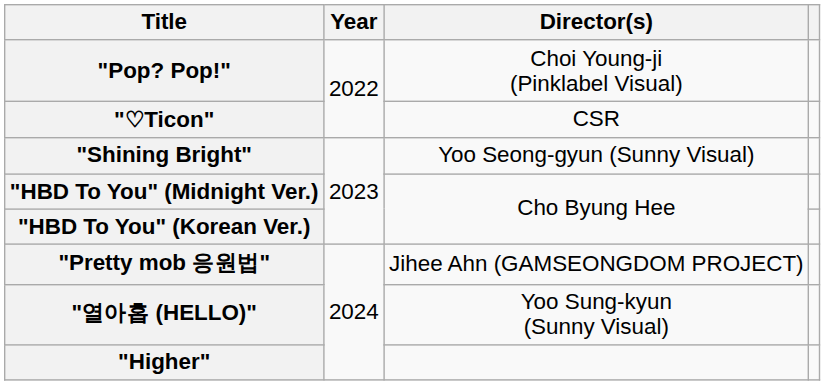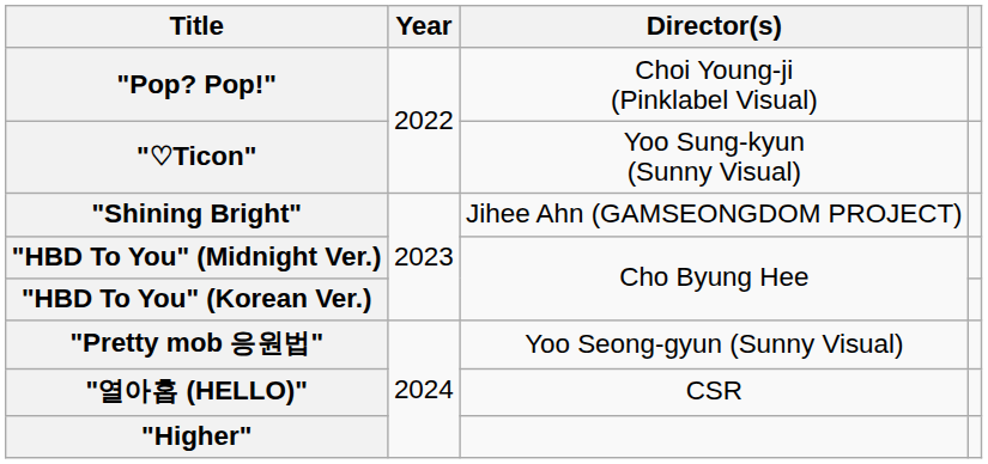"♡Ticon" | Director(s): CSR -> Yoo Sung-kyun (Sunny Visual)
"Shining Bright" | Director(s): Yoo Seong-gyun (Sunny Visual) -> Jihee Ahn (GAMSEONGDOM PROJECT)
"Pretty mob 응원법" | Director(s): Jihee Ahn (GAMSEONGDOM PROJECT) -> Yoo Seong-gyun (Sunny Visual)
"열아홉 (HELLO)" | Director(s): Yoo Sung-kyun (Sunny Visual) -> CSR
